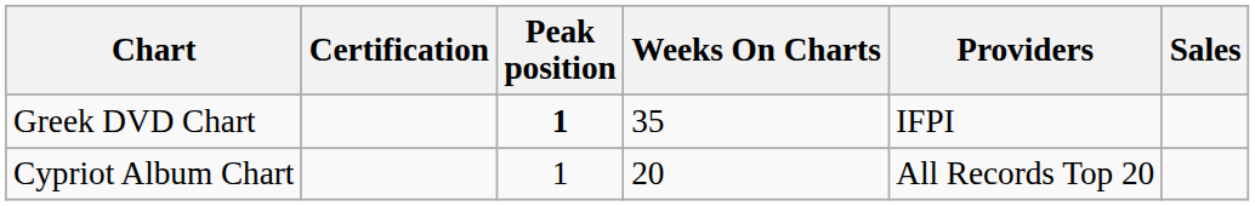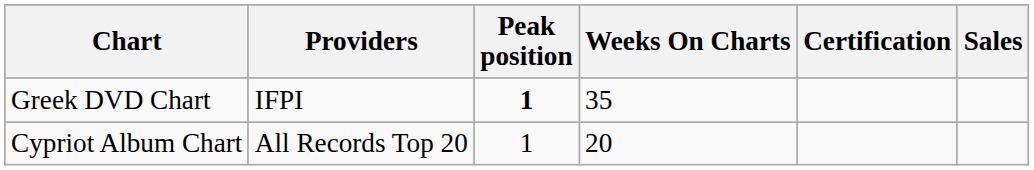columns swapped: Providers <-> Certification
